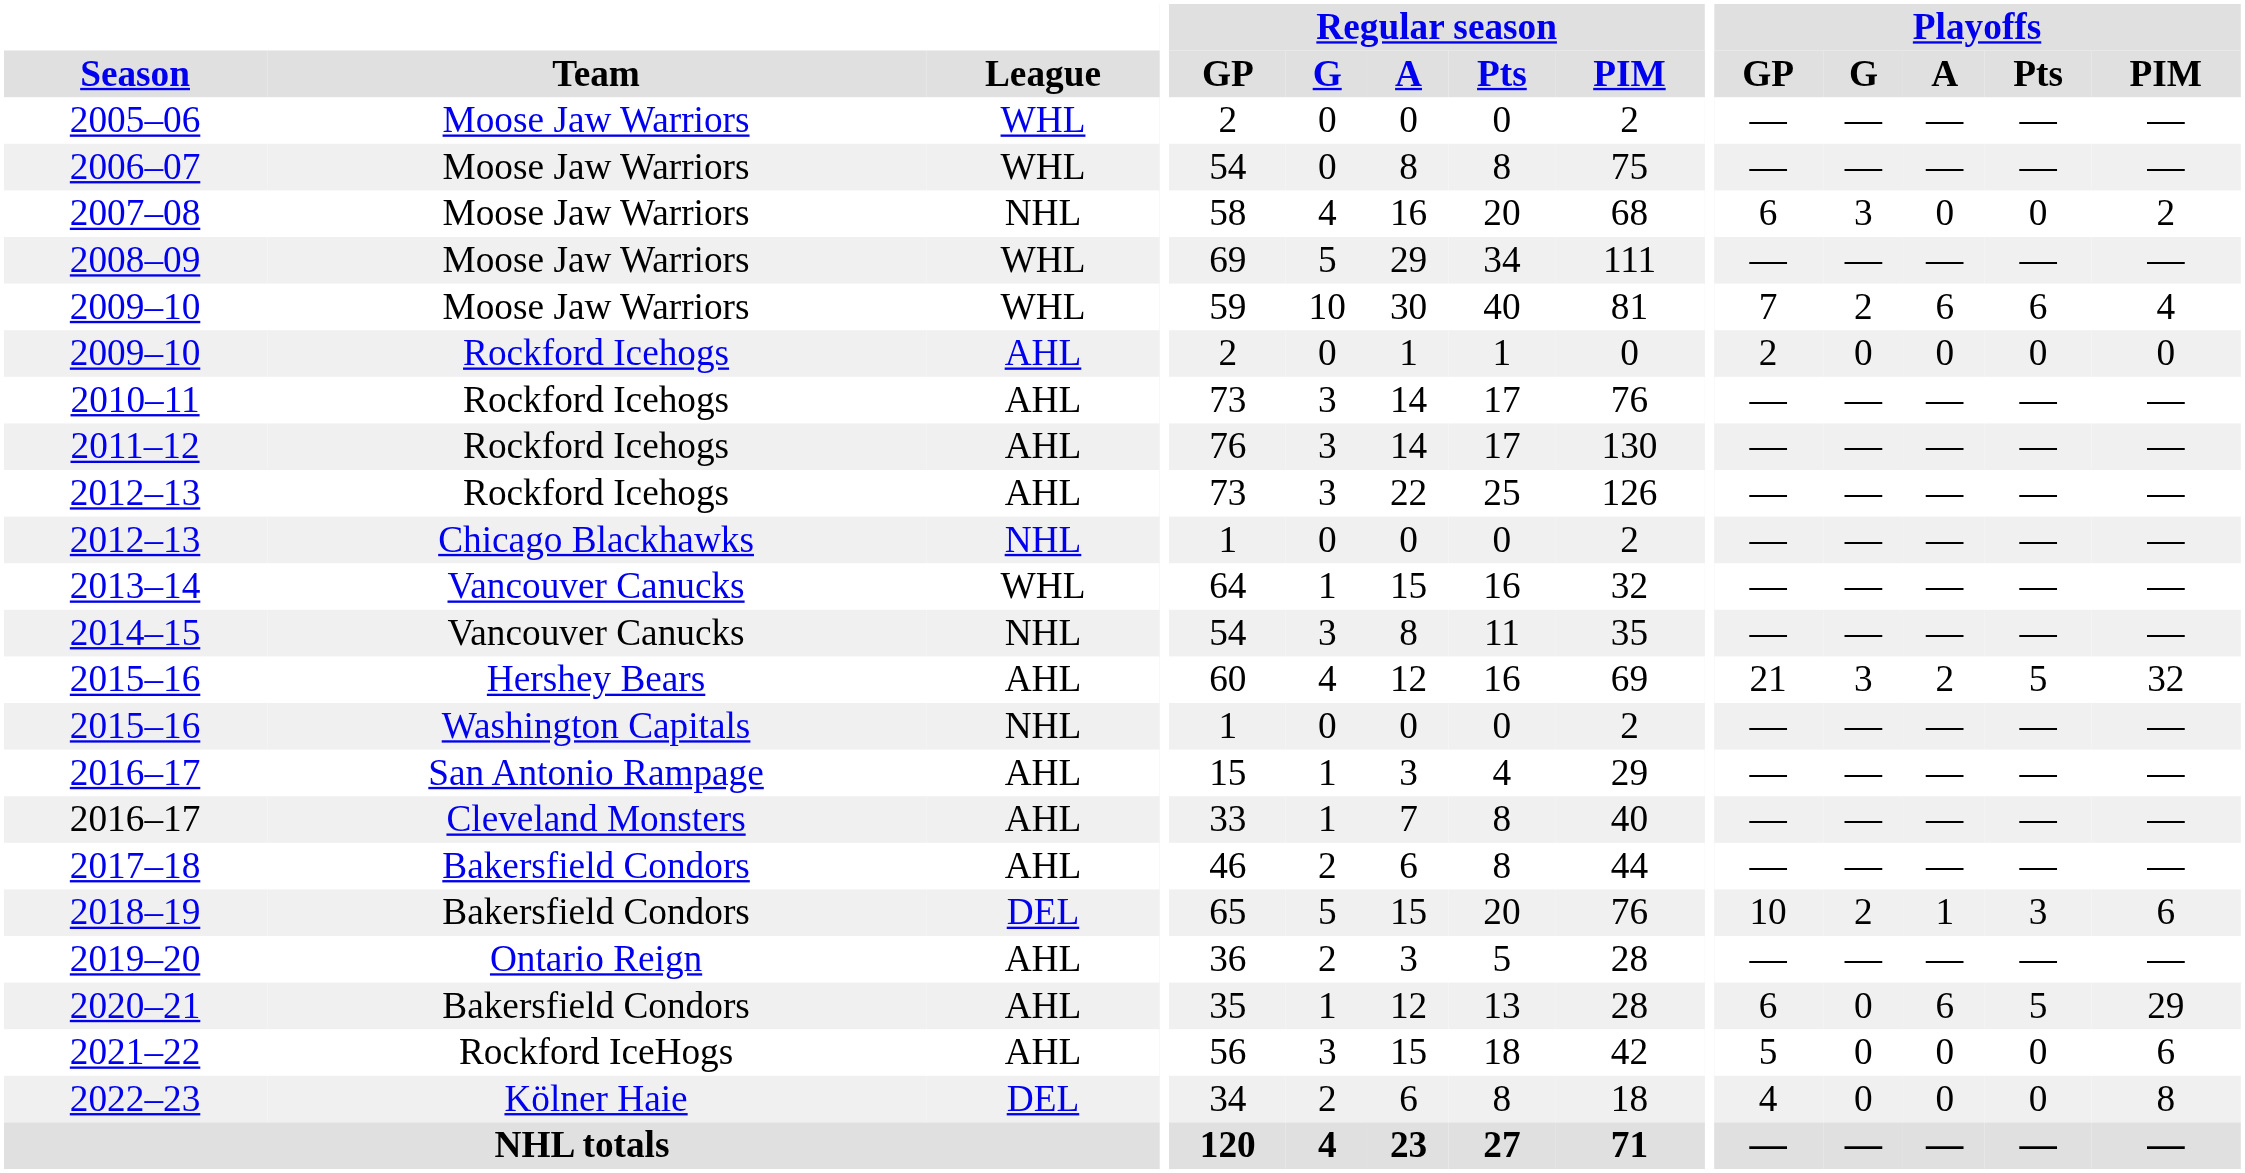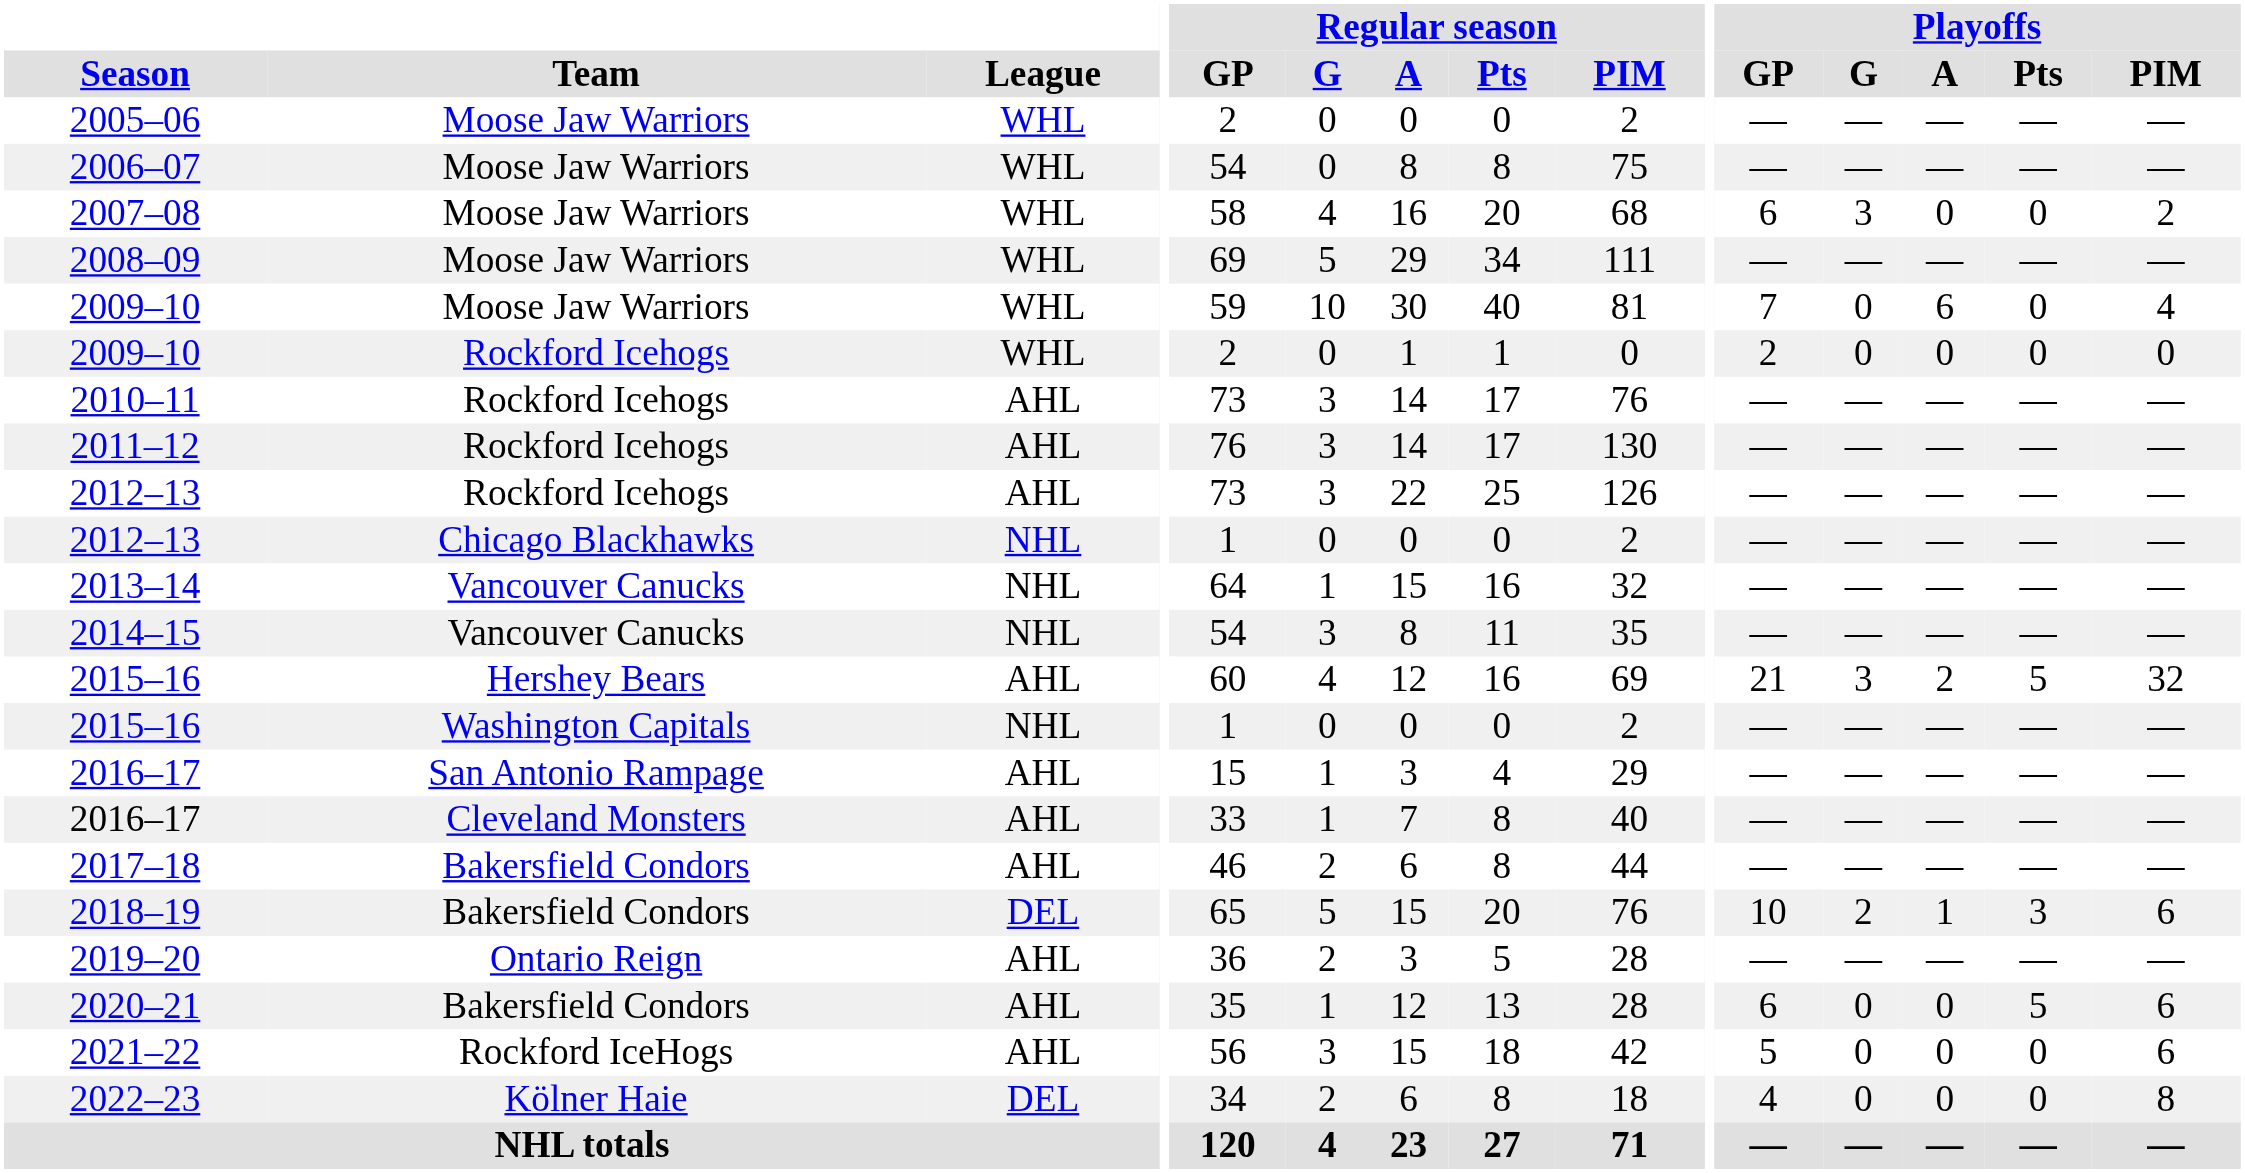2007–08 | League: NHL -> WHL
2009–10 / Moose Jaw Warriors | Playoffs / G: 2 -> 0
2009–10 / Moose Jaw Warriors | Playoffs / Pts: 6 -> 0
2009–10 / Rockford Icehogs | League: AHL -> WHL
2013–14 | League: WHL -> NHL
2020–21 | Playoffs / A: 6 -> 0
2020–21 | Playoffs / PIM: 29 -> 6
